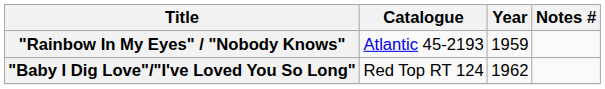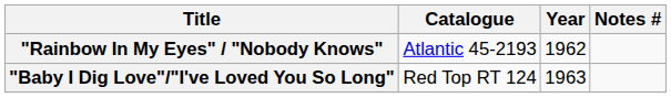"Rainbow In My Eyes" / "Nobody Knows" | Year: 1959 -> 1962
"Baby I Dig Love"/"I've Loved You So Long" | Year: 1962 -> 1963
